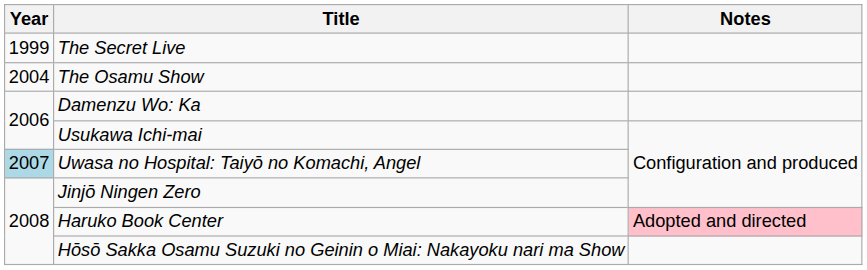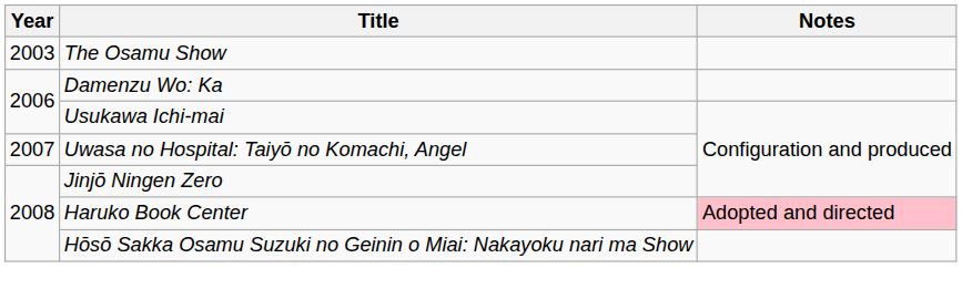- row: 1999 | The Secret Live
The Osamu Show | Year: 2004 -> 2003
Uwasa no Hospital: Taiyō no Komachi, Angel | Year: lightblue background -> no background
